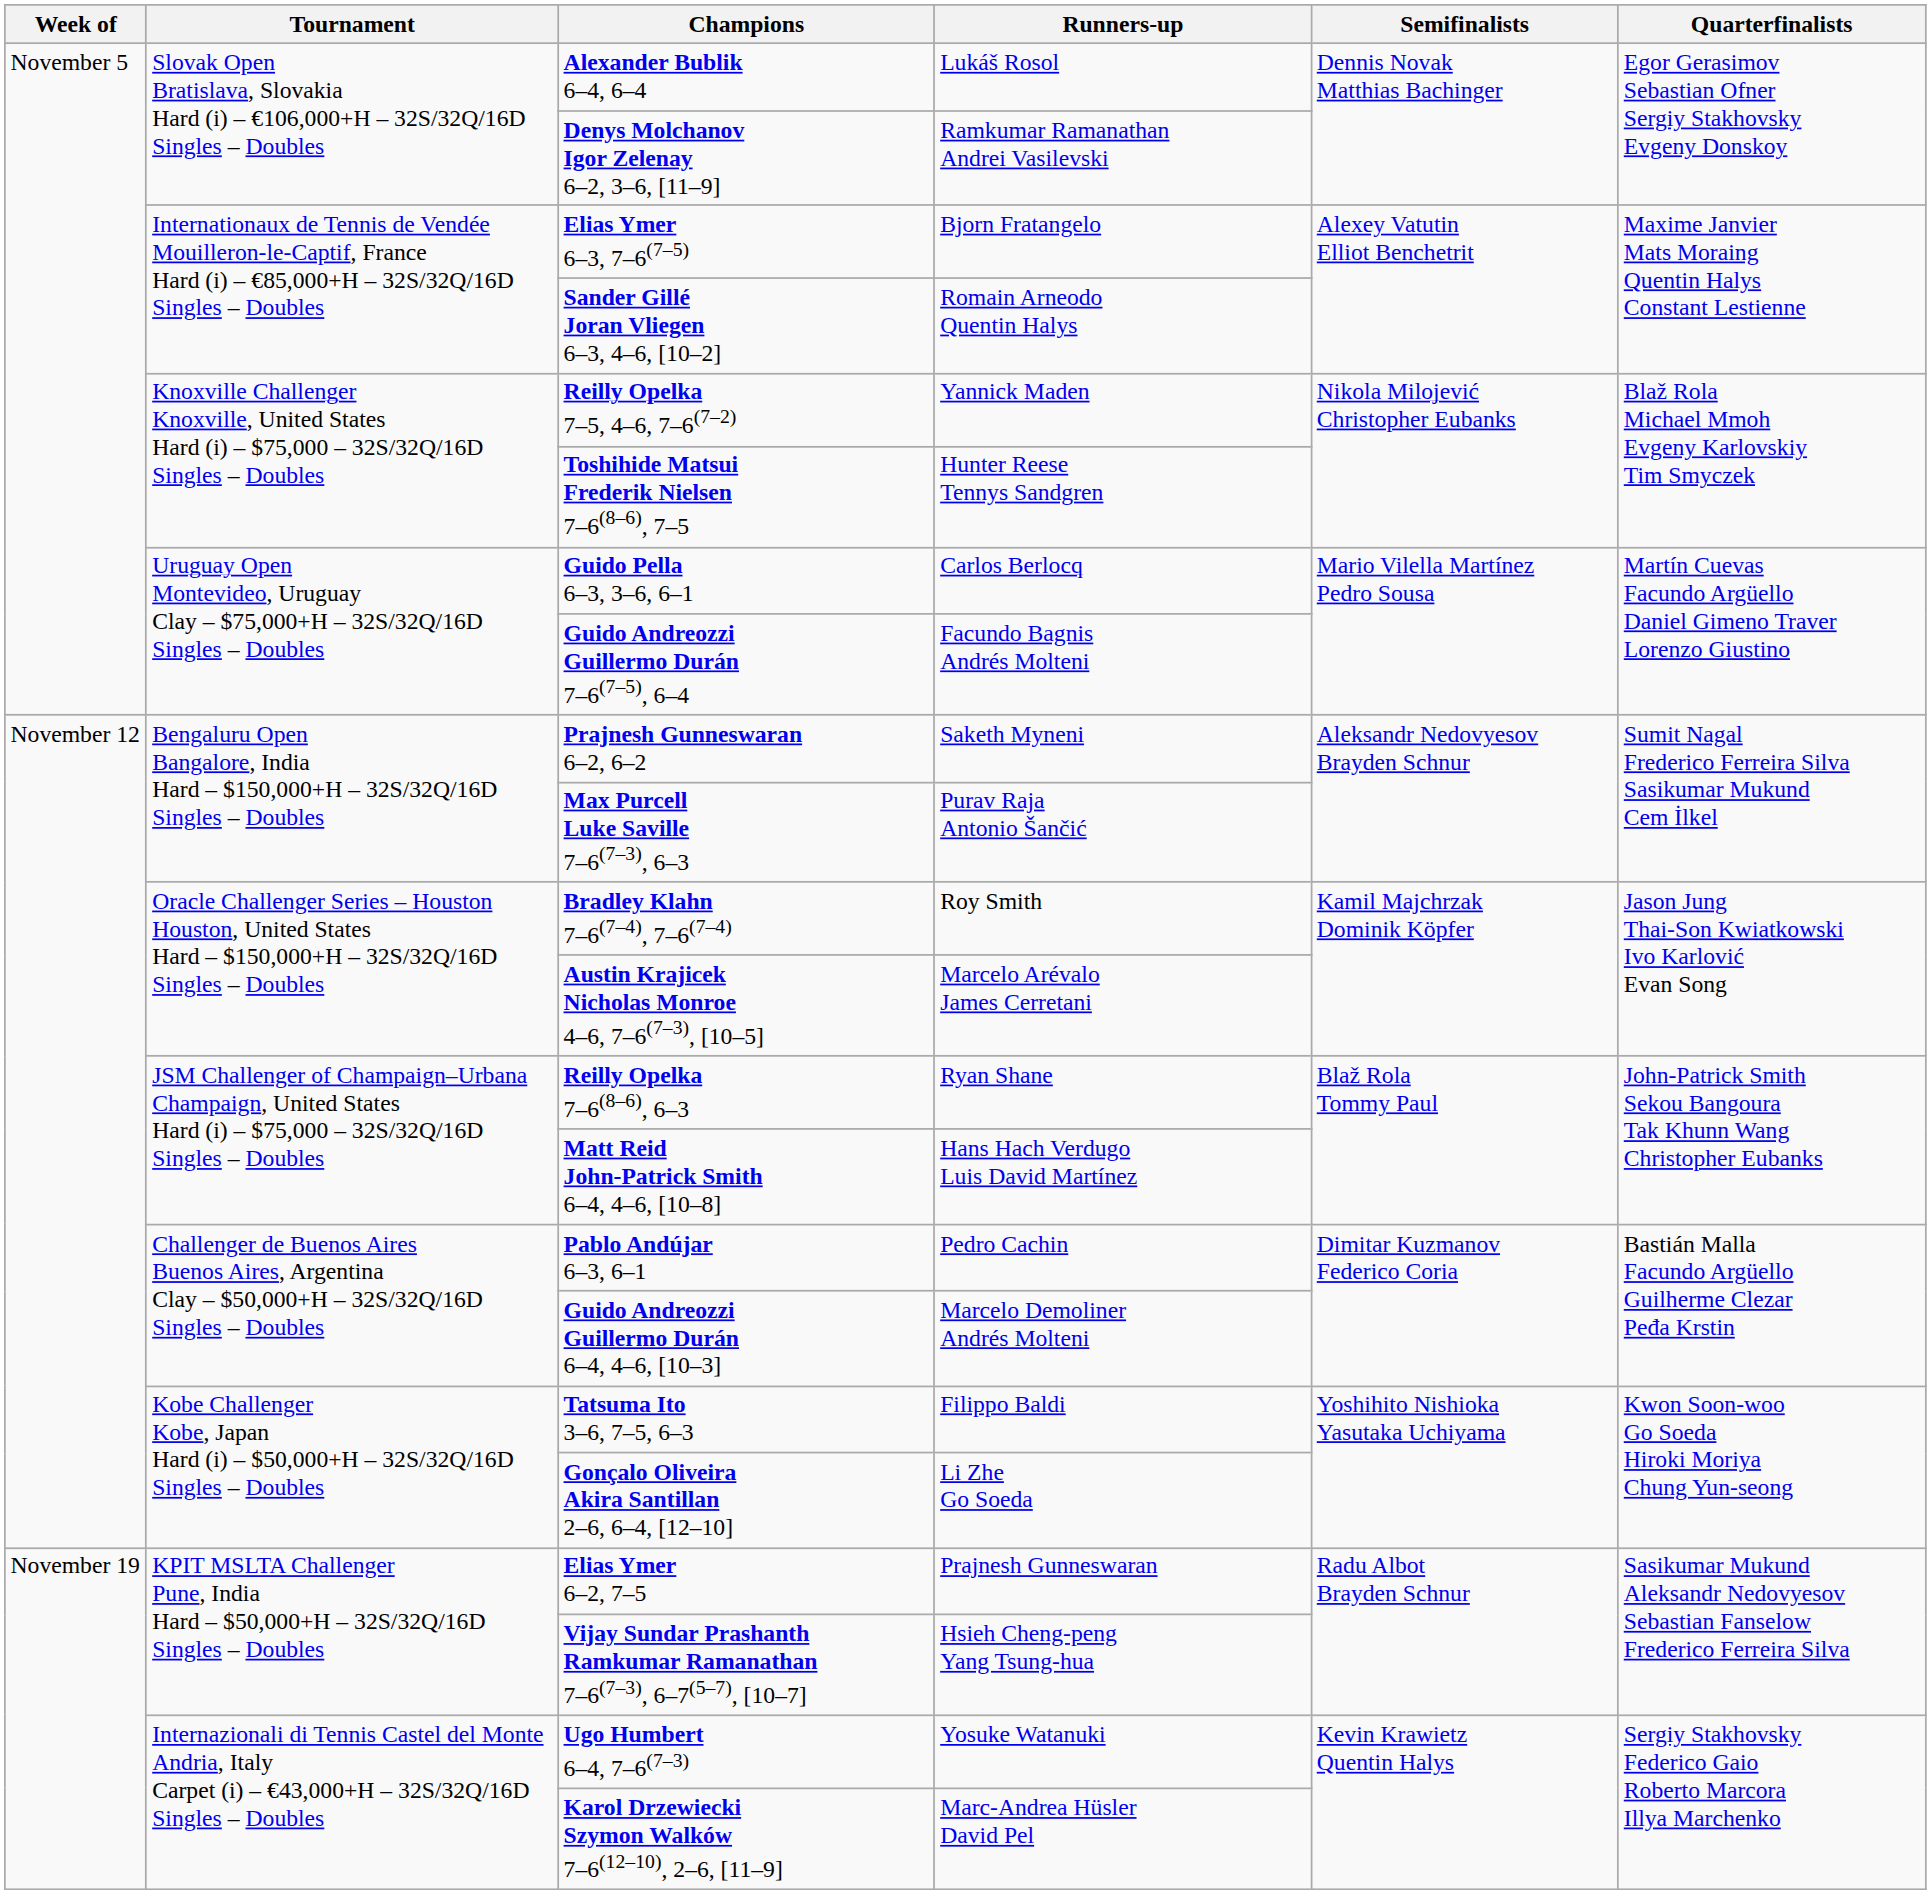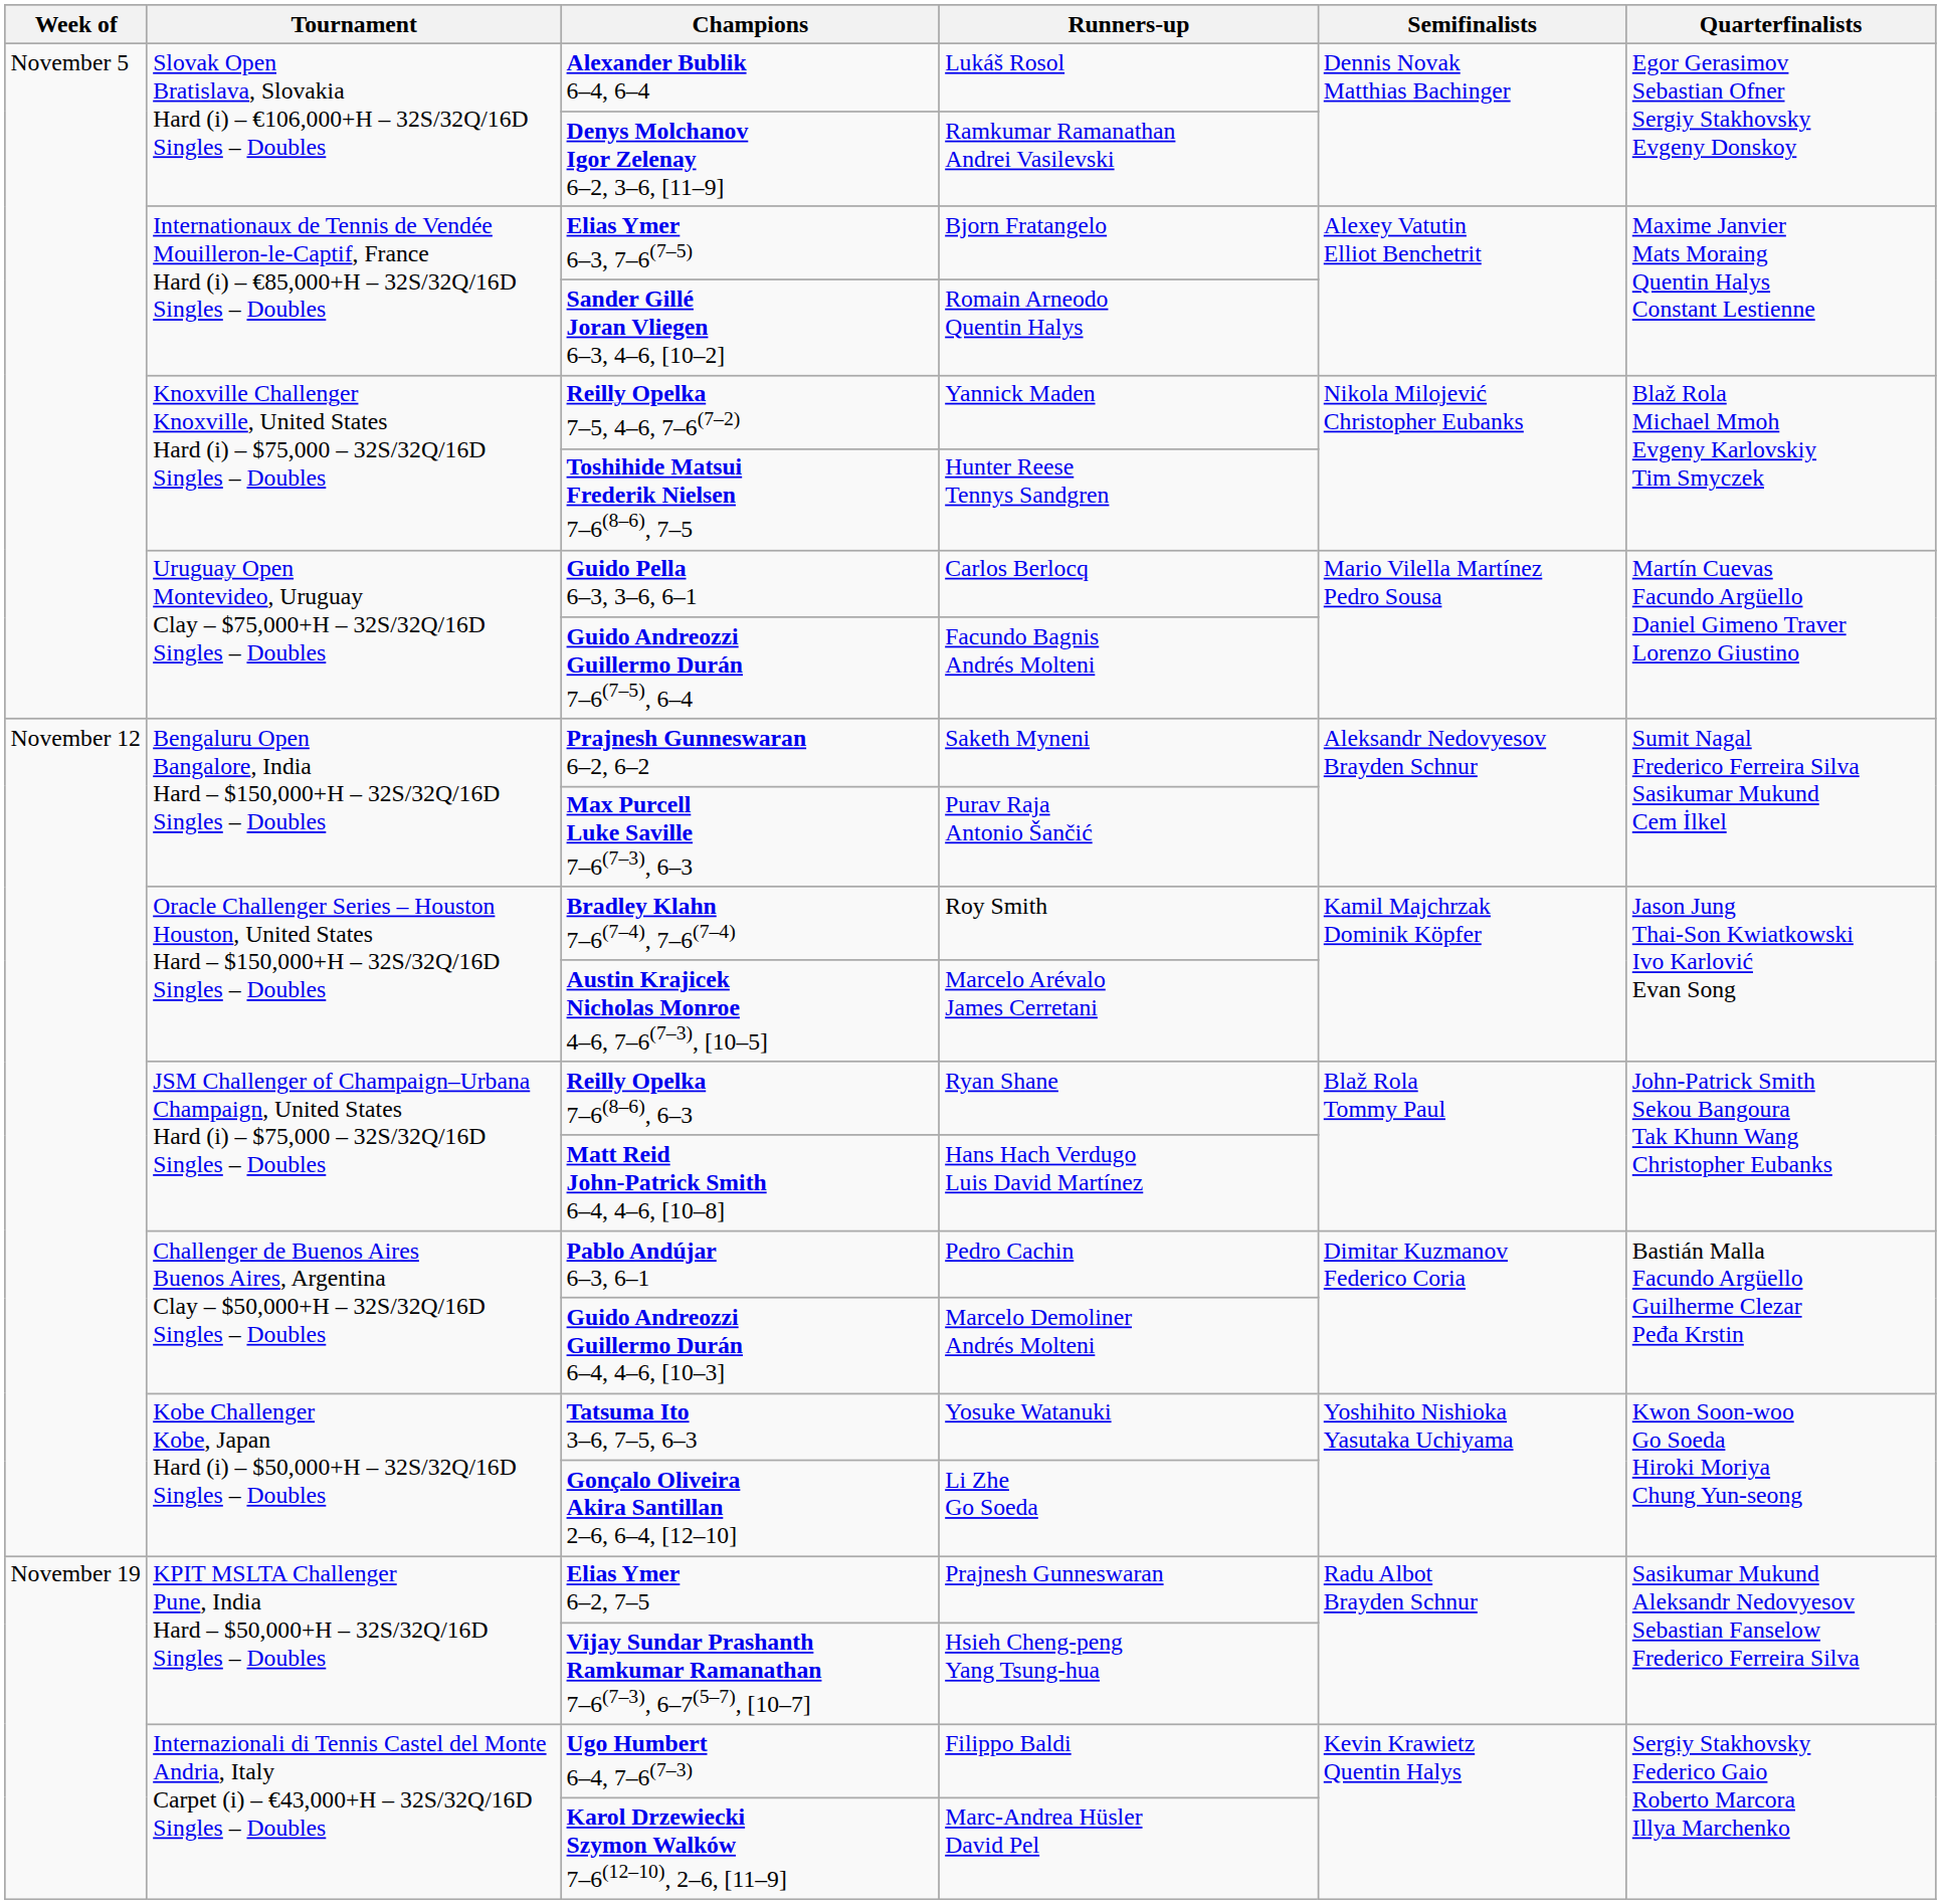Tatsuma Ito 3–6, 7–5, 6–3 | Runners-up: Filippo Baldi -> Yosuke Watanuki
Ugo Humbert 6–4, 7–6(7–3) | Runners-up: Yosuke Watanuki -> Filippo Baldi
